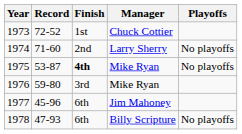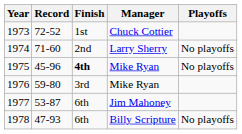1975 | Record: 53-87 -> 45-96
1977 | Record: 45-96 -> 53-87
